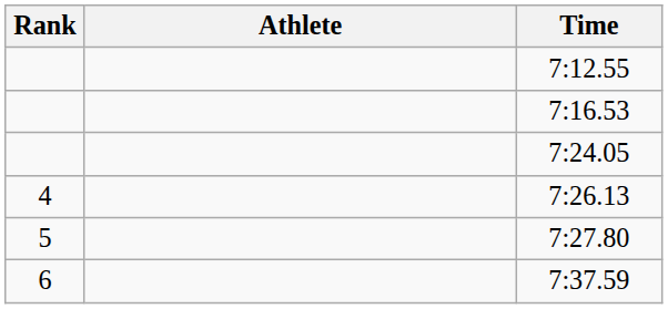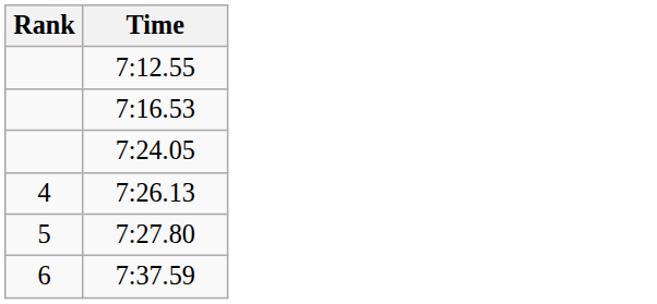- column: Athlete
